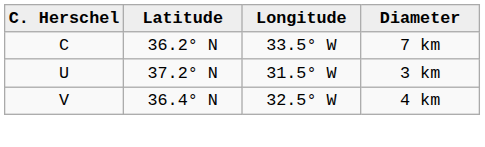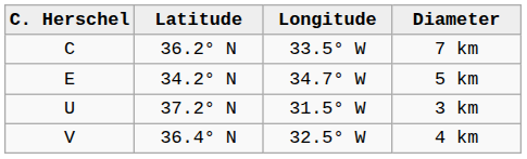+ row: E | 34.2° N | 34.7° W | 5 km
